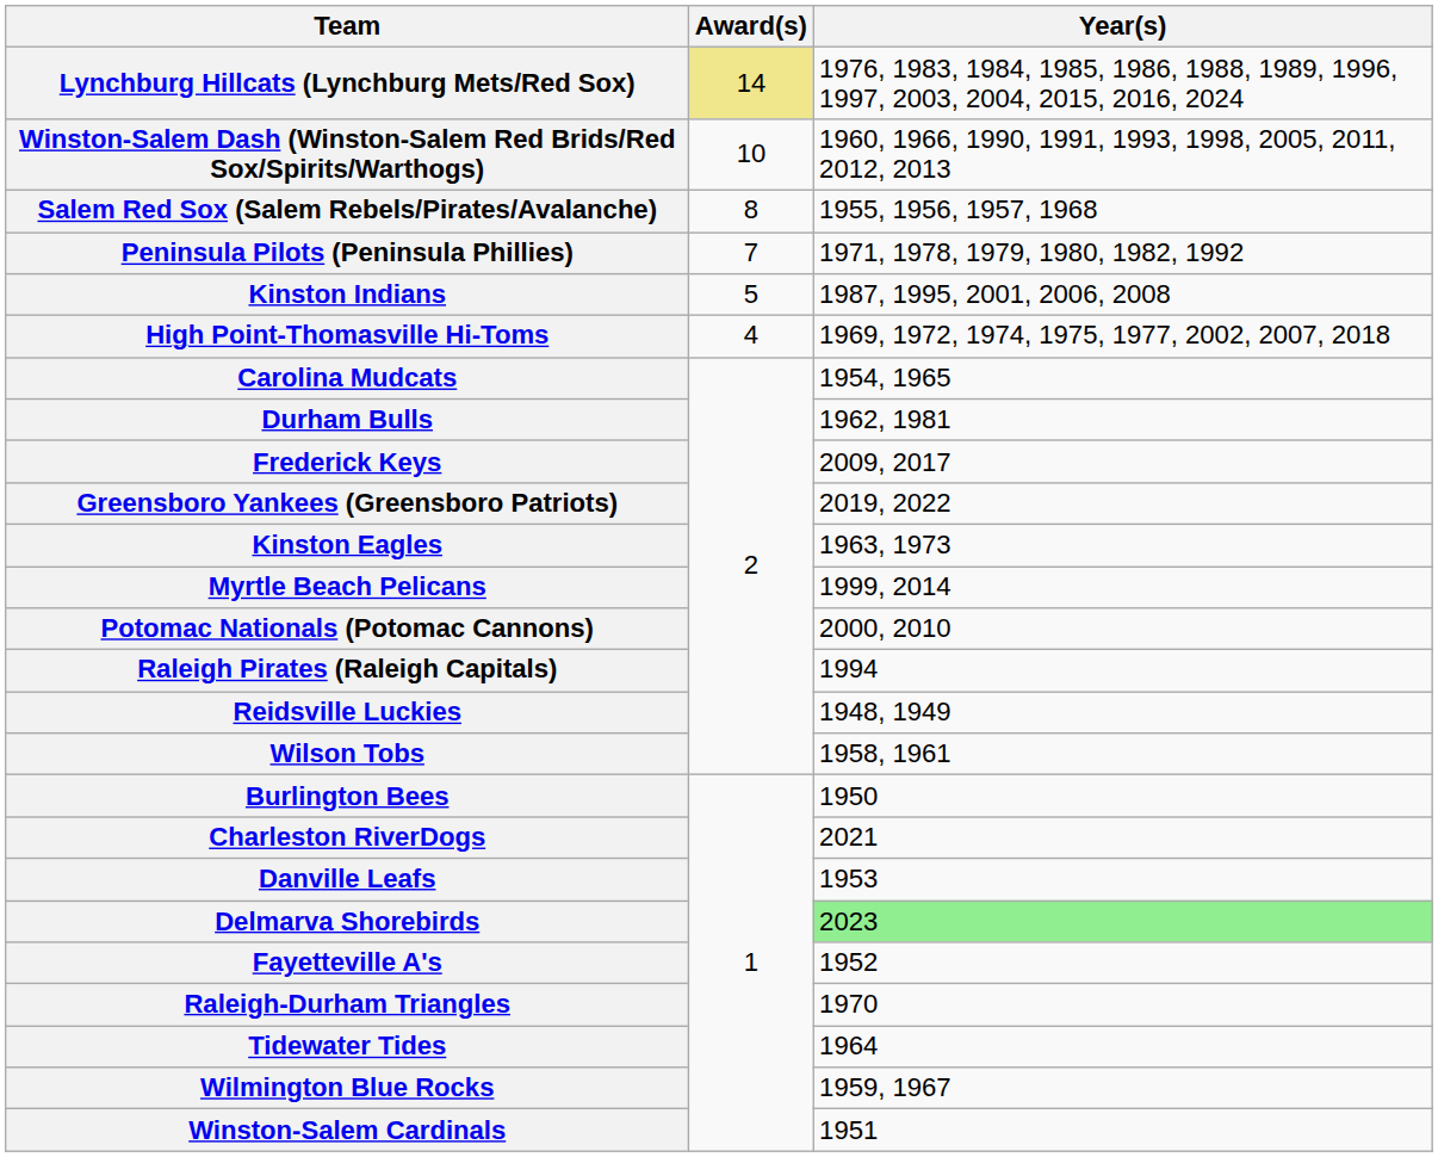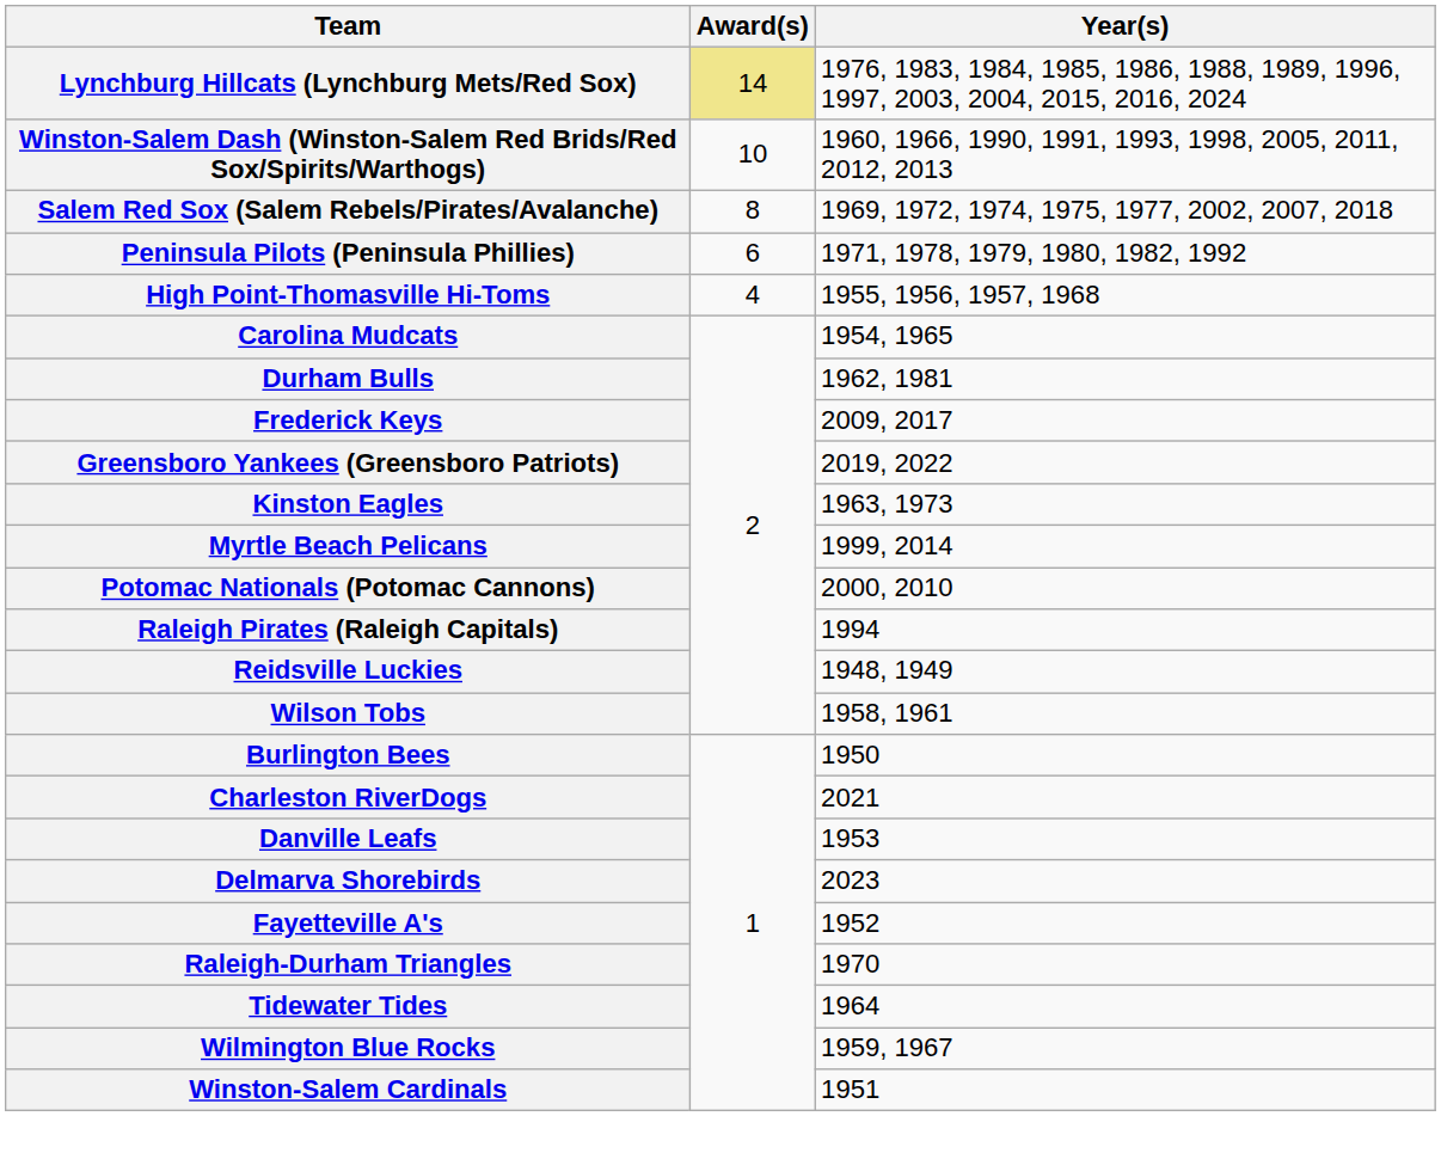Salem Red Sox (Salem Rebels/Pirates/Avalanche) | Year(s): 1955, 1956, 1957, 1968 -> 1969, 1972, 1974, 1975, 1977, 2002, 2007, 2018
Peninsula Pilots (Peninsula Phillies) | Award(s): 7 -> 6
- row: Kinston Indians | 5 | 1987, 1995, 2001, 2006, 2008
High Point-Thomasville Hi-Toms | Year(s): 1969, 1972, 1974, 1975, 1977, 2002, 2007, 2018 -> 1955, 1956, 1957, 1968
Delmarva Shorebirds | Year(s): lightgreen background -> no background
